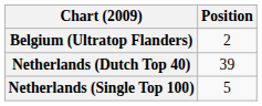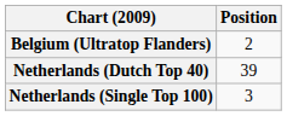Netherlands (Single Top 100) | Position: 5 -> 3
